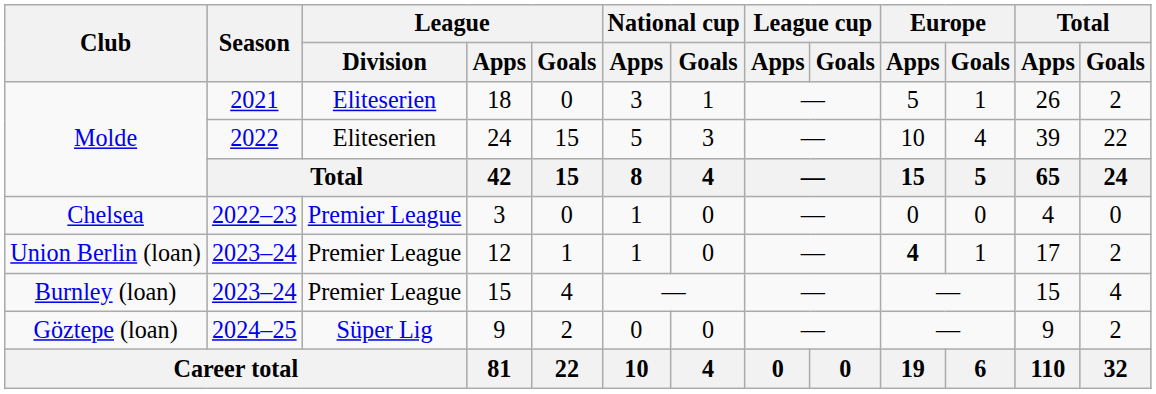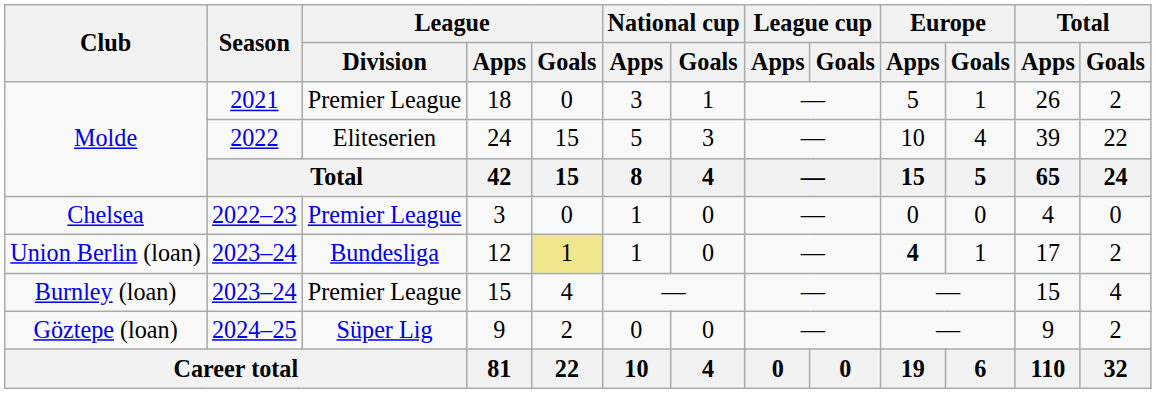18 | League / Division: Eliteserien -> Premier League
12 | League / Division: Premier League -> Bundesliga
12 | League / Goals: no background -> khaki background
